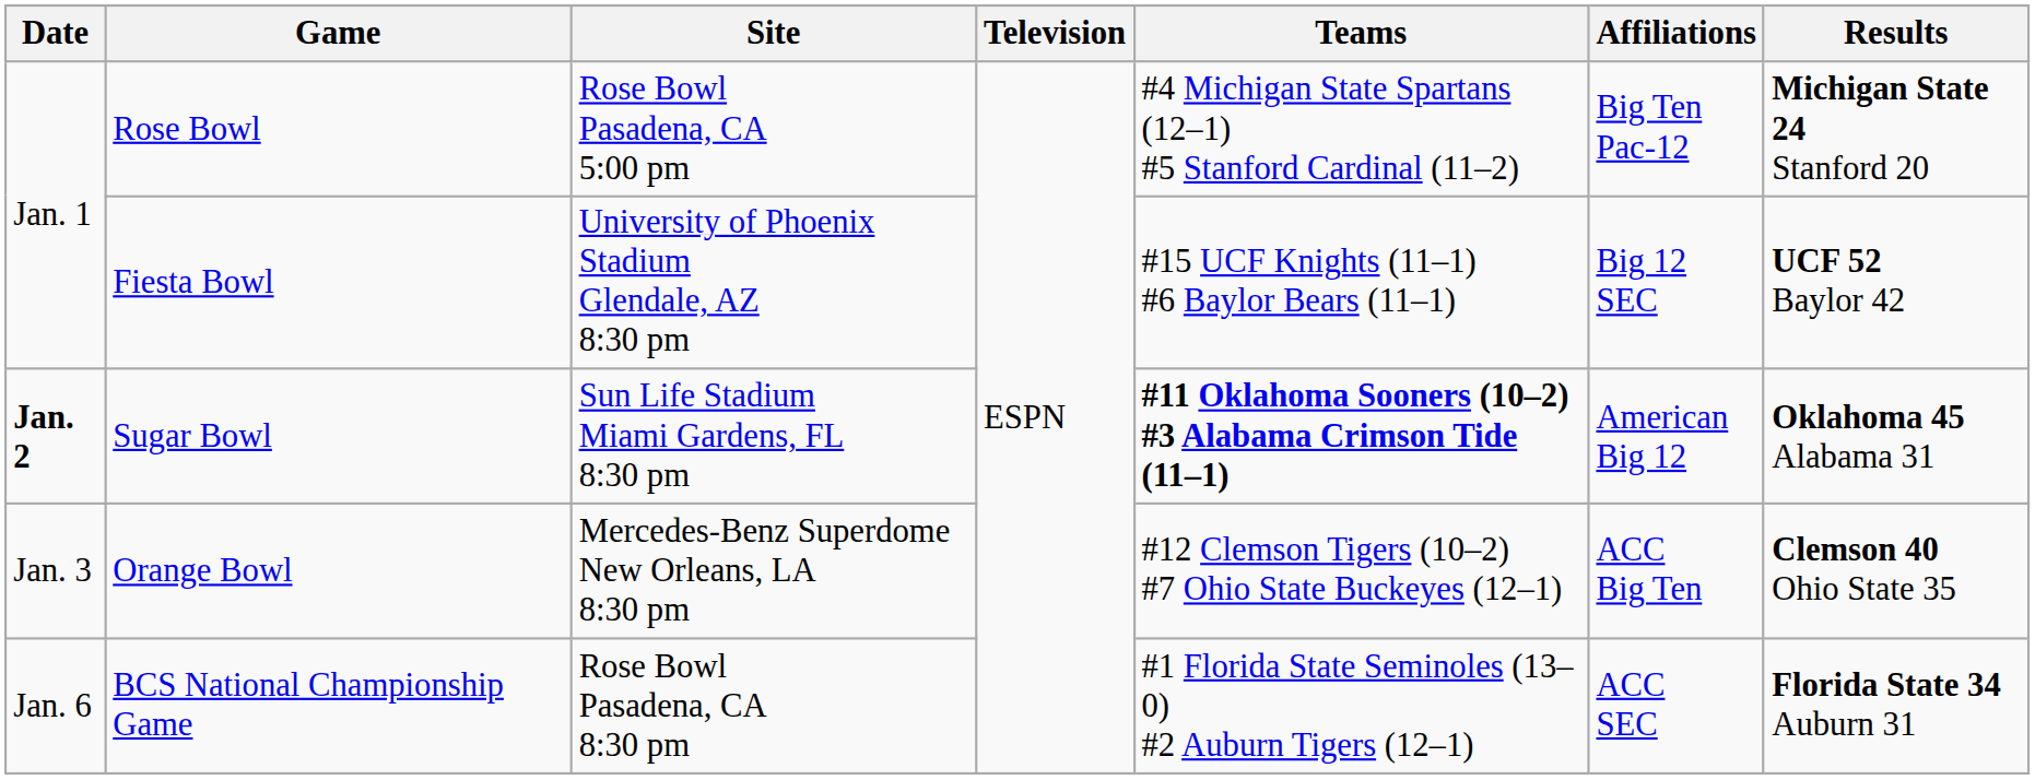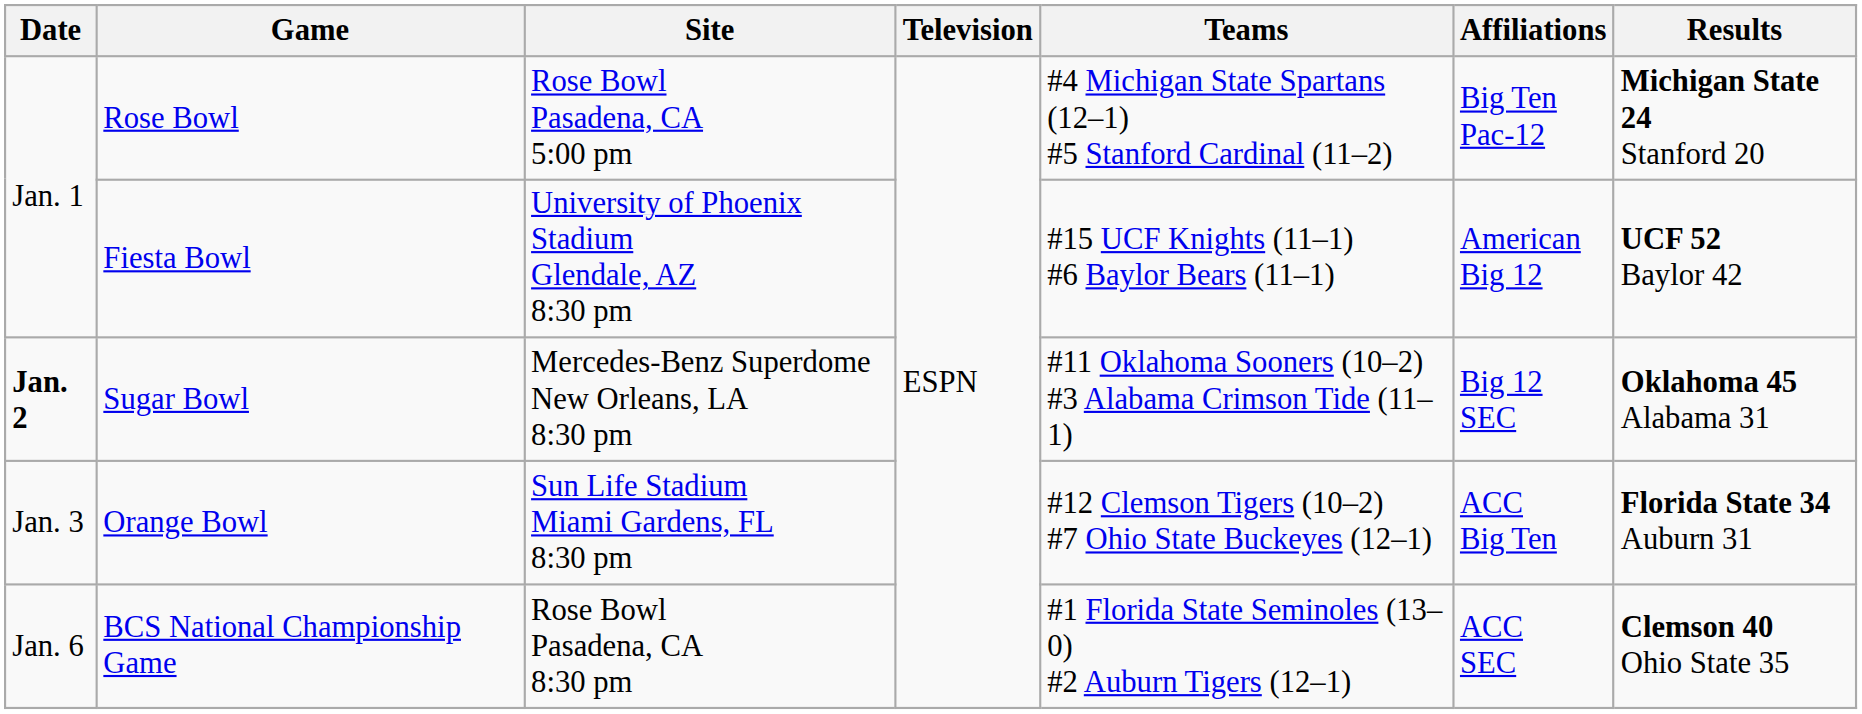Fiesta Bowl | Affiliations: Big 12 SEC -> American Big 12
Sugar Bowl | Site: Sun Life Stadium Miami Gardens, FL 8:30 pm -> Mercedes-Benz Superdome New Orleans, LA 8:30 pm
Sugar Bowl | Teams: bold -> normal
Sugar Bowl | Affiliations: American Big 12 -> Big 12 SEC
Orange Bowl | Site: Mercedes-Benz Superdome New Orleans, LA 8:30 pm -> Sun Life Stadium Miami Gardens, FL 8:30 pm
Orange Bowl | Results: Clemson 40 Ohio State 35 -> Florida State 34 Auburn 31
BCS National Championship Game | Results: Florida State 34 Auburn 31 -> Clemson 40 Ohio State 35
